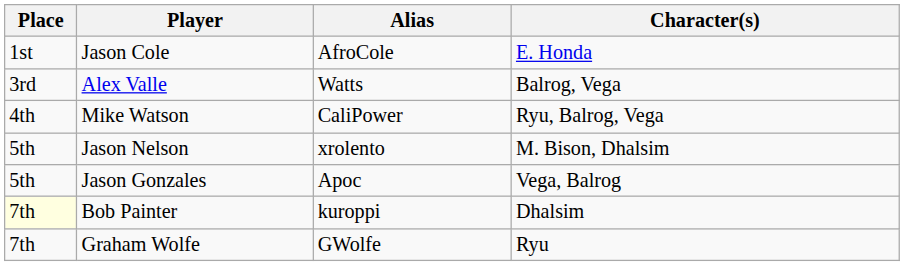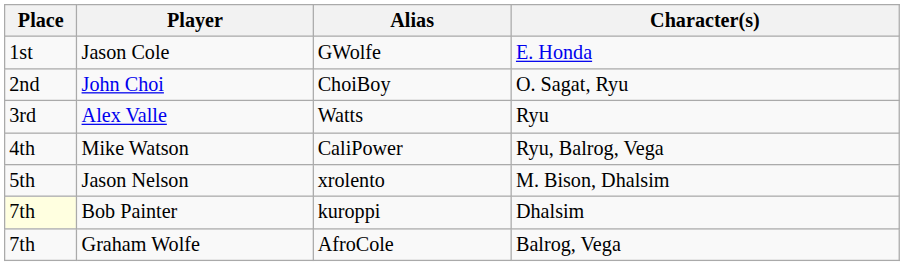Jason Cole | Alias: AfroCole -> GWolfe
+ row: 2nd | John Choi | ChoiBoy | O. Sagat, Ryu
Alex Valle | Character(s): Balrog, Vega -> Ryu
- row: 5th | Jason Gonzales | Apoc | Vega, Balrog
Graham Wolfe | Alias: GWolfe -> AfroCole
Graham Wolfe | Character(s): Ryu -> Balrog, Vega
